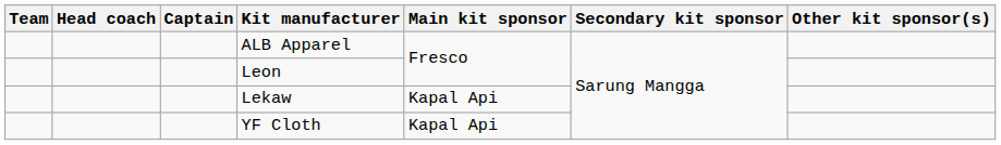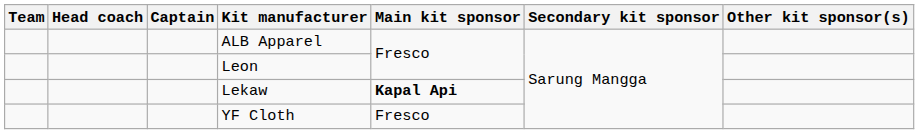Lekaw | Main kit sponsor: normal -> bold
YF Cloth | Main kit sponsor: Kapal Api -> Fresco
